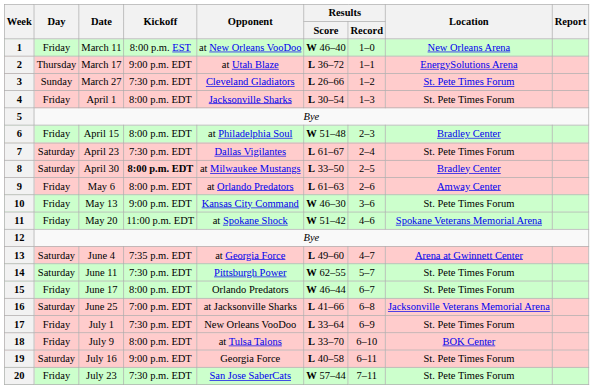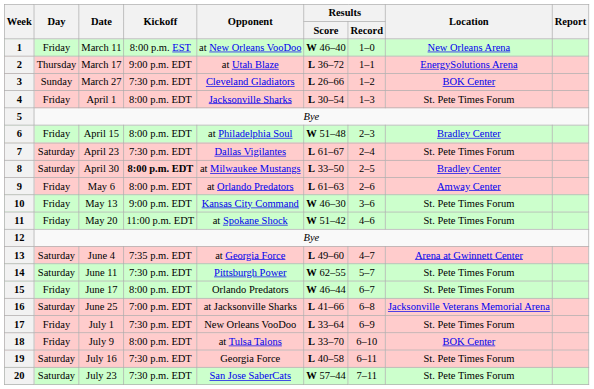3 | Location: St. Pete Times Forum -> BOK Center
11 | Location: Spokane Veterans Memorial Arena -> St. Pete Times Forum
19 | Kickoff: 9:00 p.m. EDT -> 7:30 p.m. EDT
20 | Day: Friday -> Saturday
